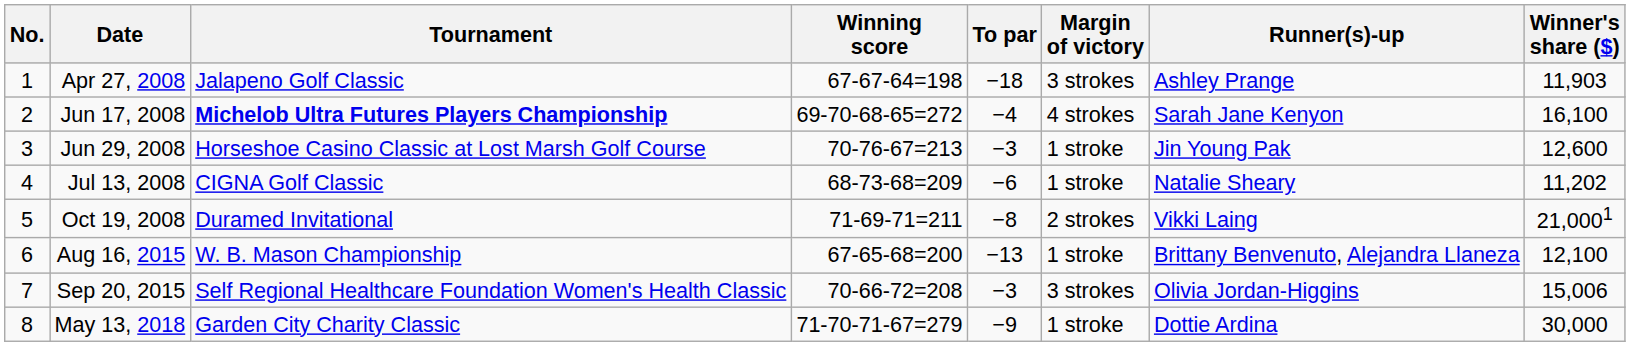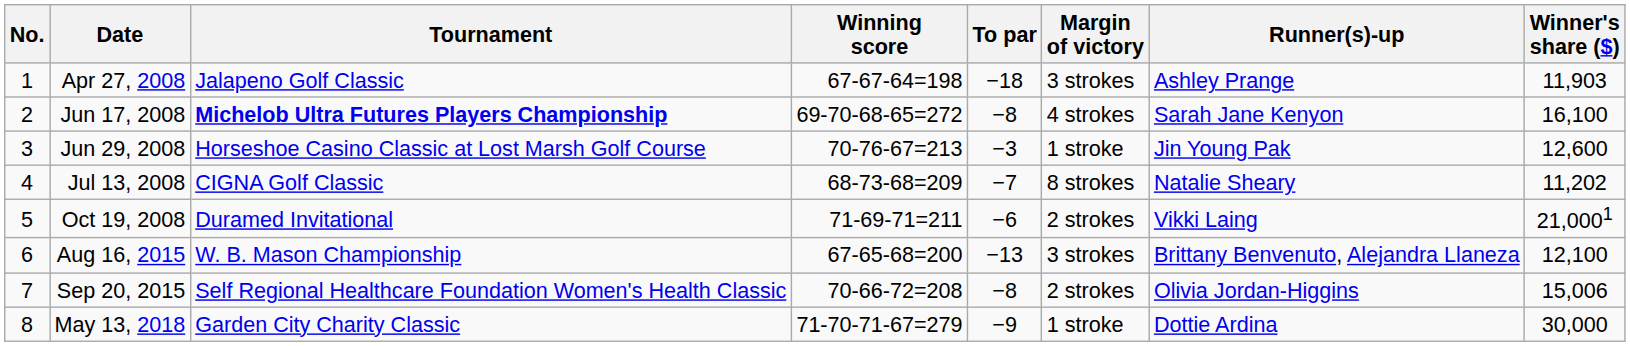Jun 17, 2008 | To par: −4 -> −8
Jul 13, 2008 | To par: −6 -> −7
Jul 13, 2008 | Margin of victory: 1 stroke -> 8 strokes
Oct 19, 2008 | To par: −8 -> −6
Aug 16, 2015 | Margin of victory: 1 stroke -> 3 strokes
Sep 20, 2015 | To par: −3 -> −8
Sep 20, 2015 | Margin of victory: 3 strokes -> 2 strokes
